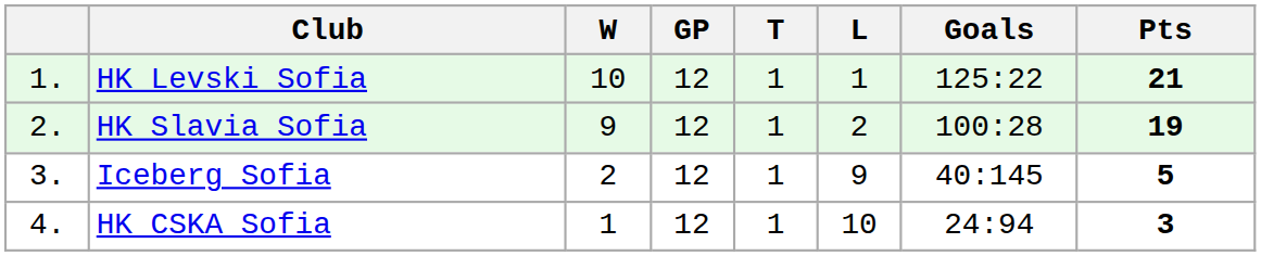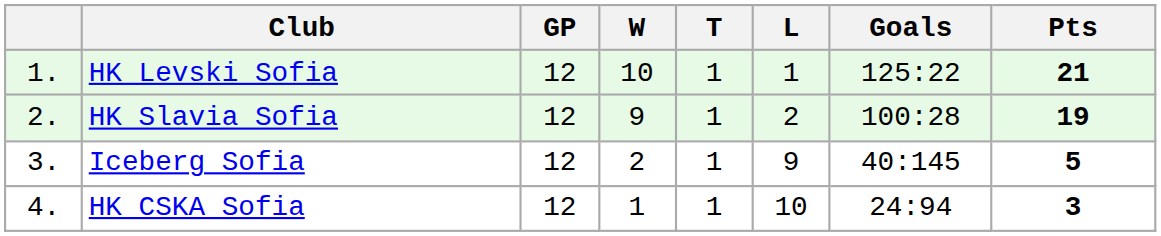columns swapped: GP <-> W
